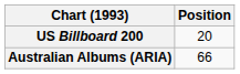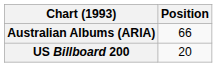rows swapped: Australian Albums (ARIA) <-> US Billboard 200
